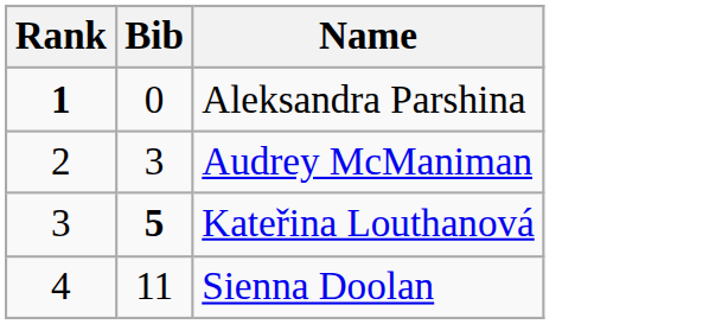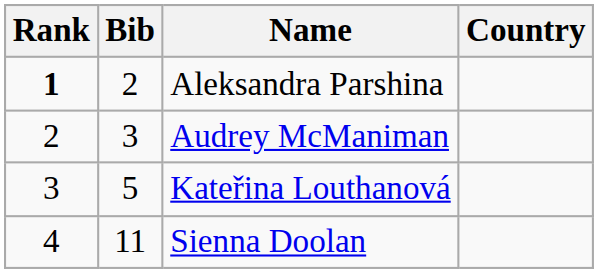+ column: Country
Aleksandra Parshina | Bib: 0 -> 2
Kateřina Louthanová | Bib: bold -> normal
